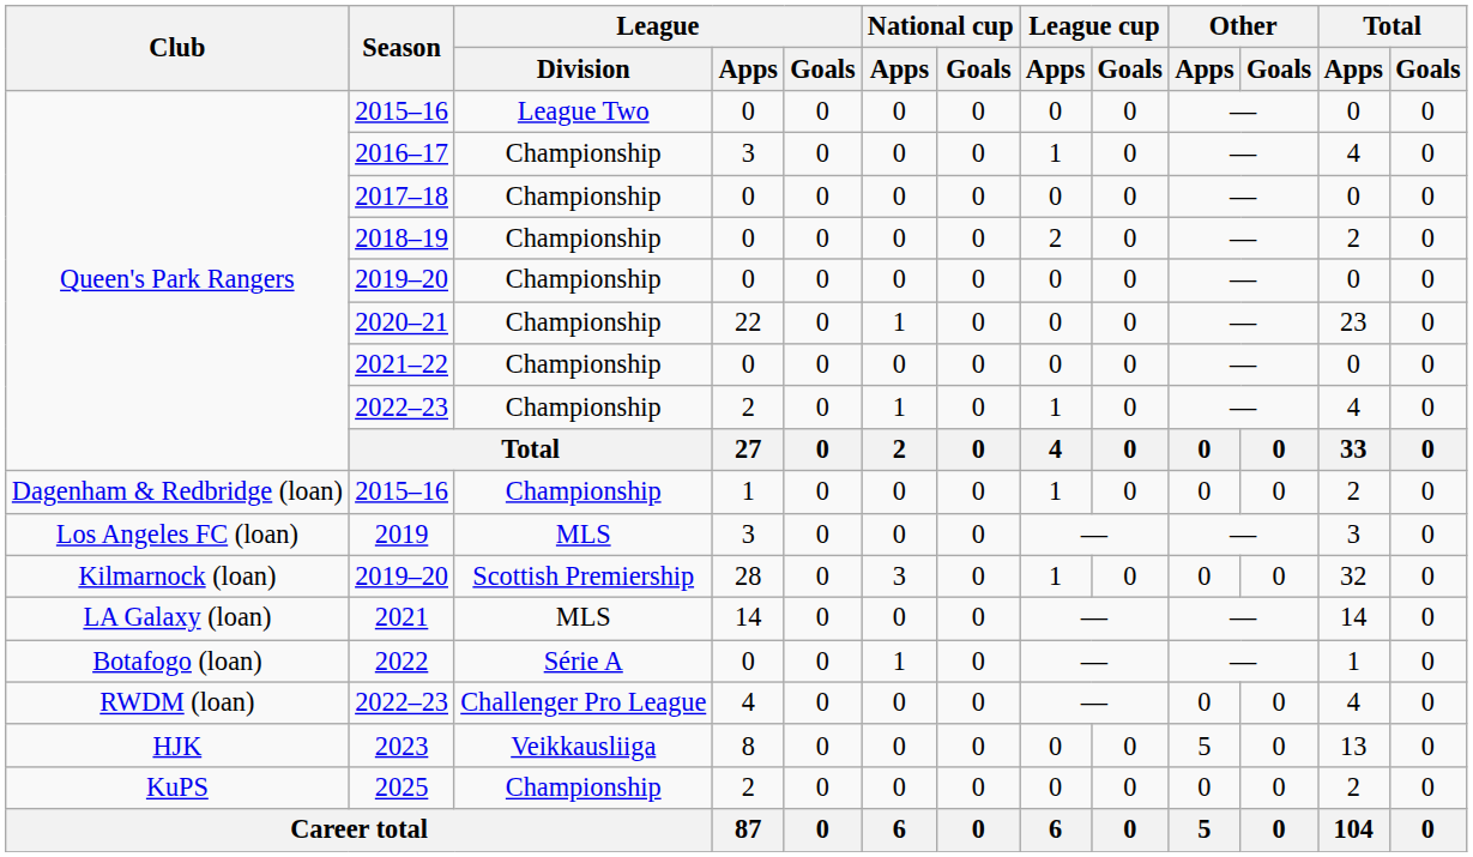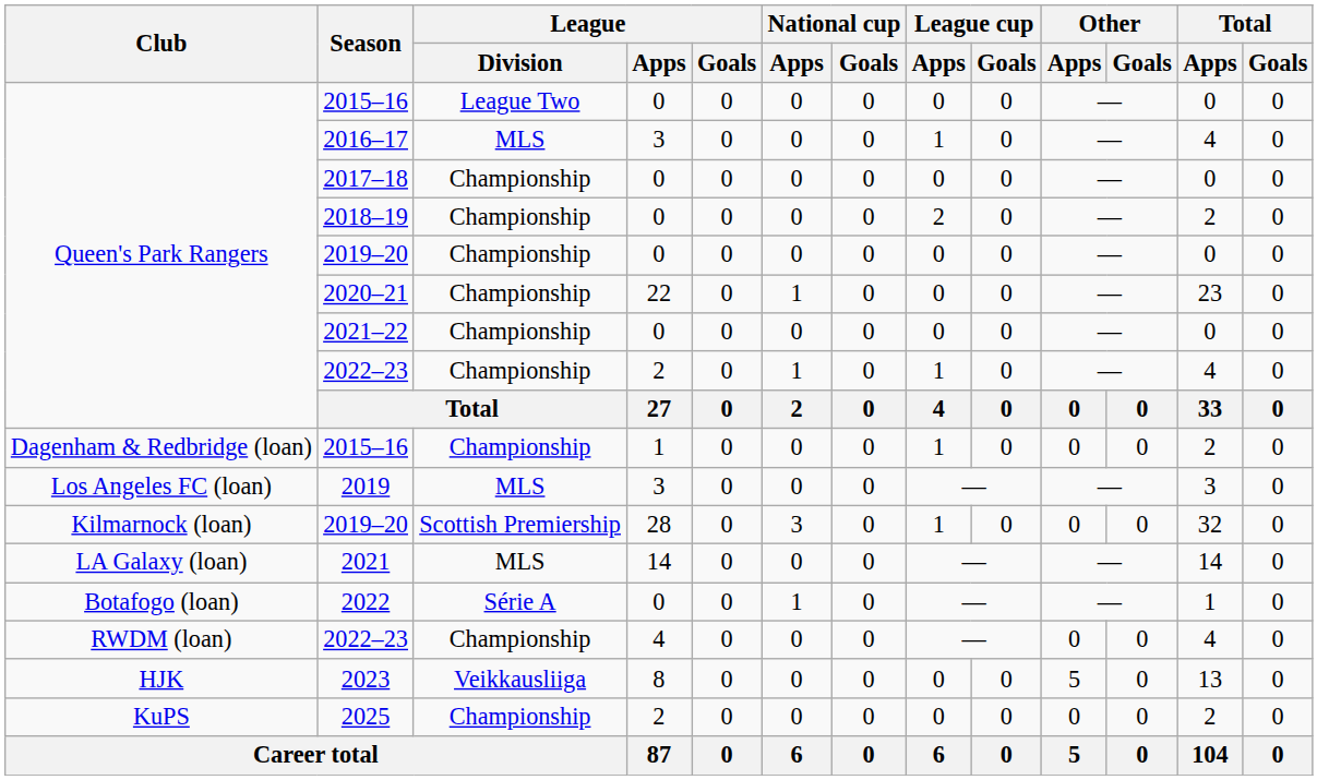2016–17 | League / Division: Championship -> MLS
RWDM (loan) / 2022–23 | League / Division: Challenger Pro League -> Championship
